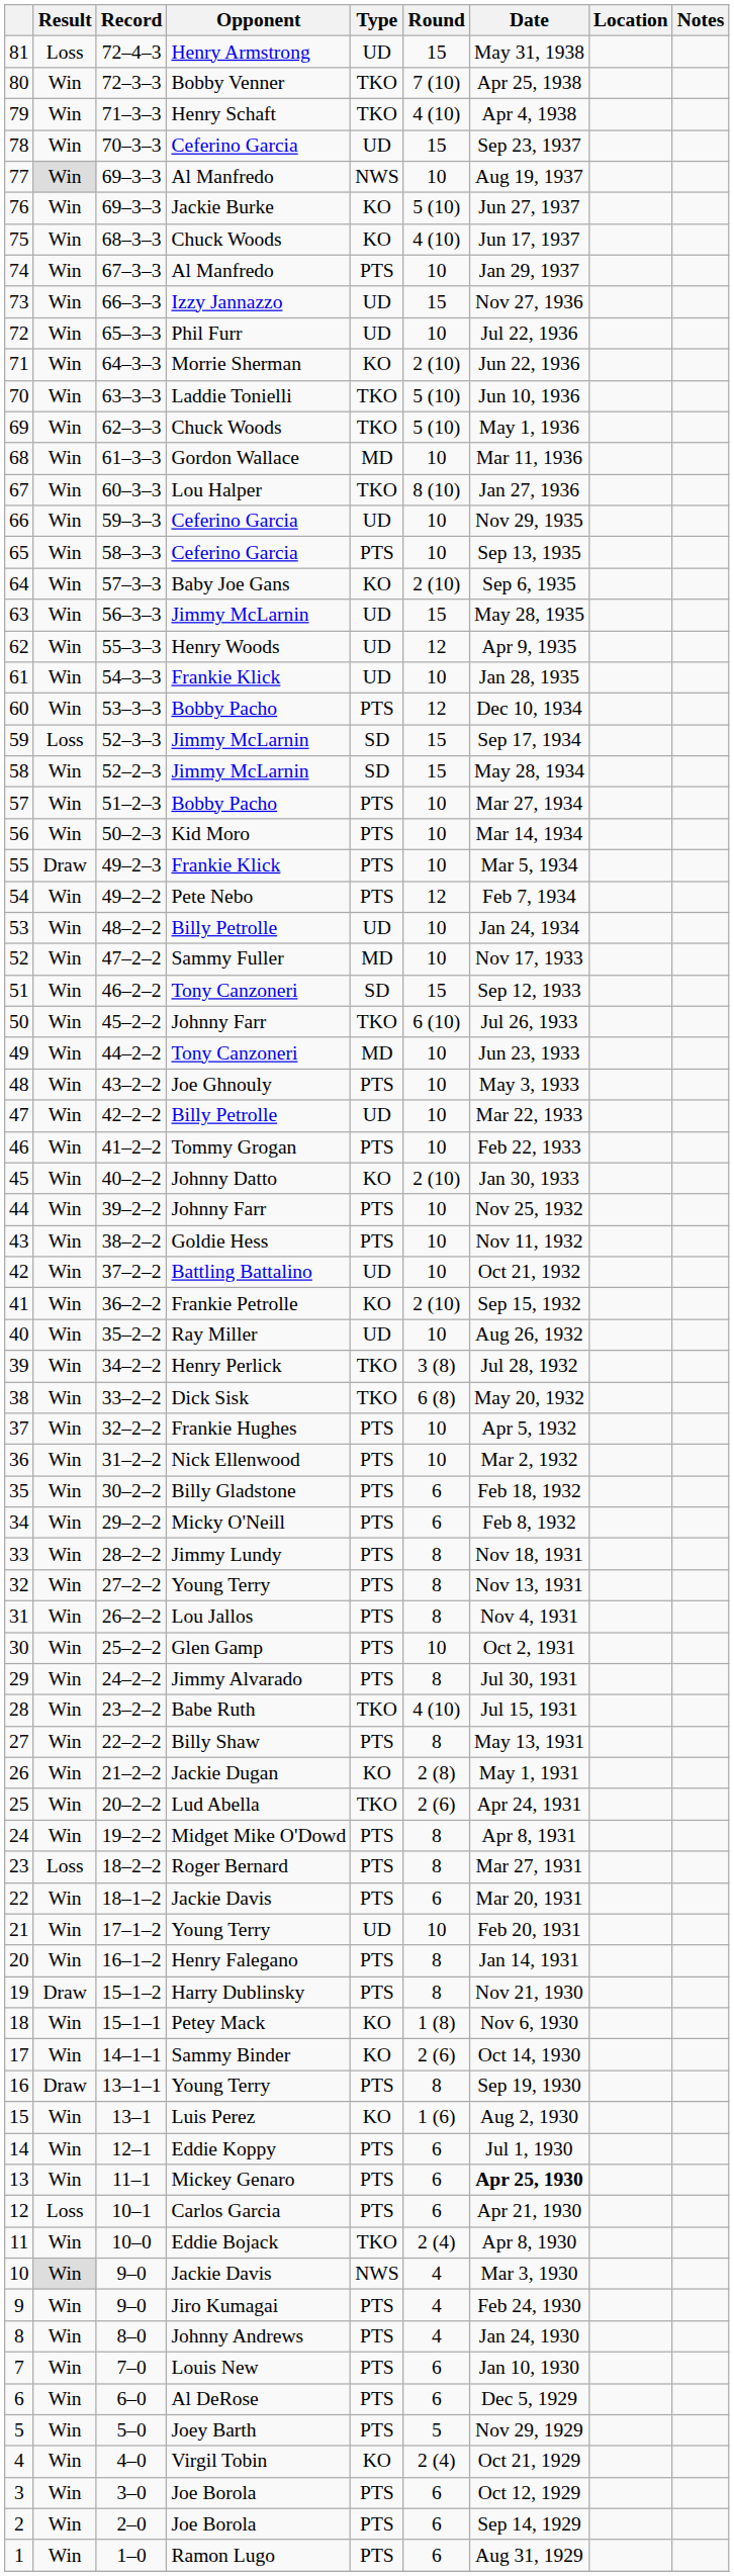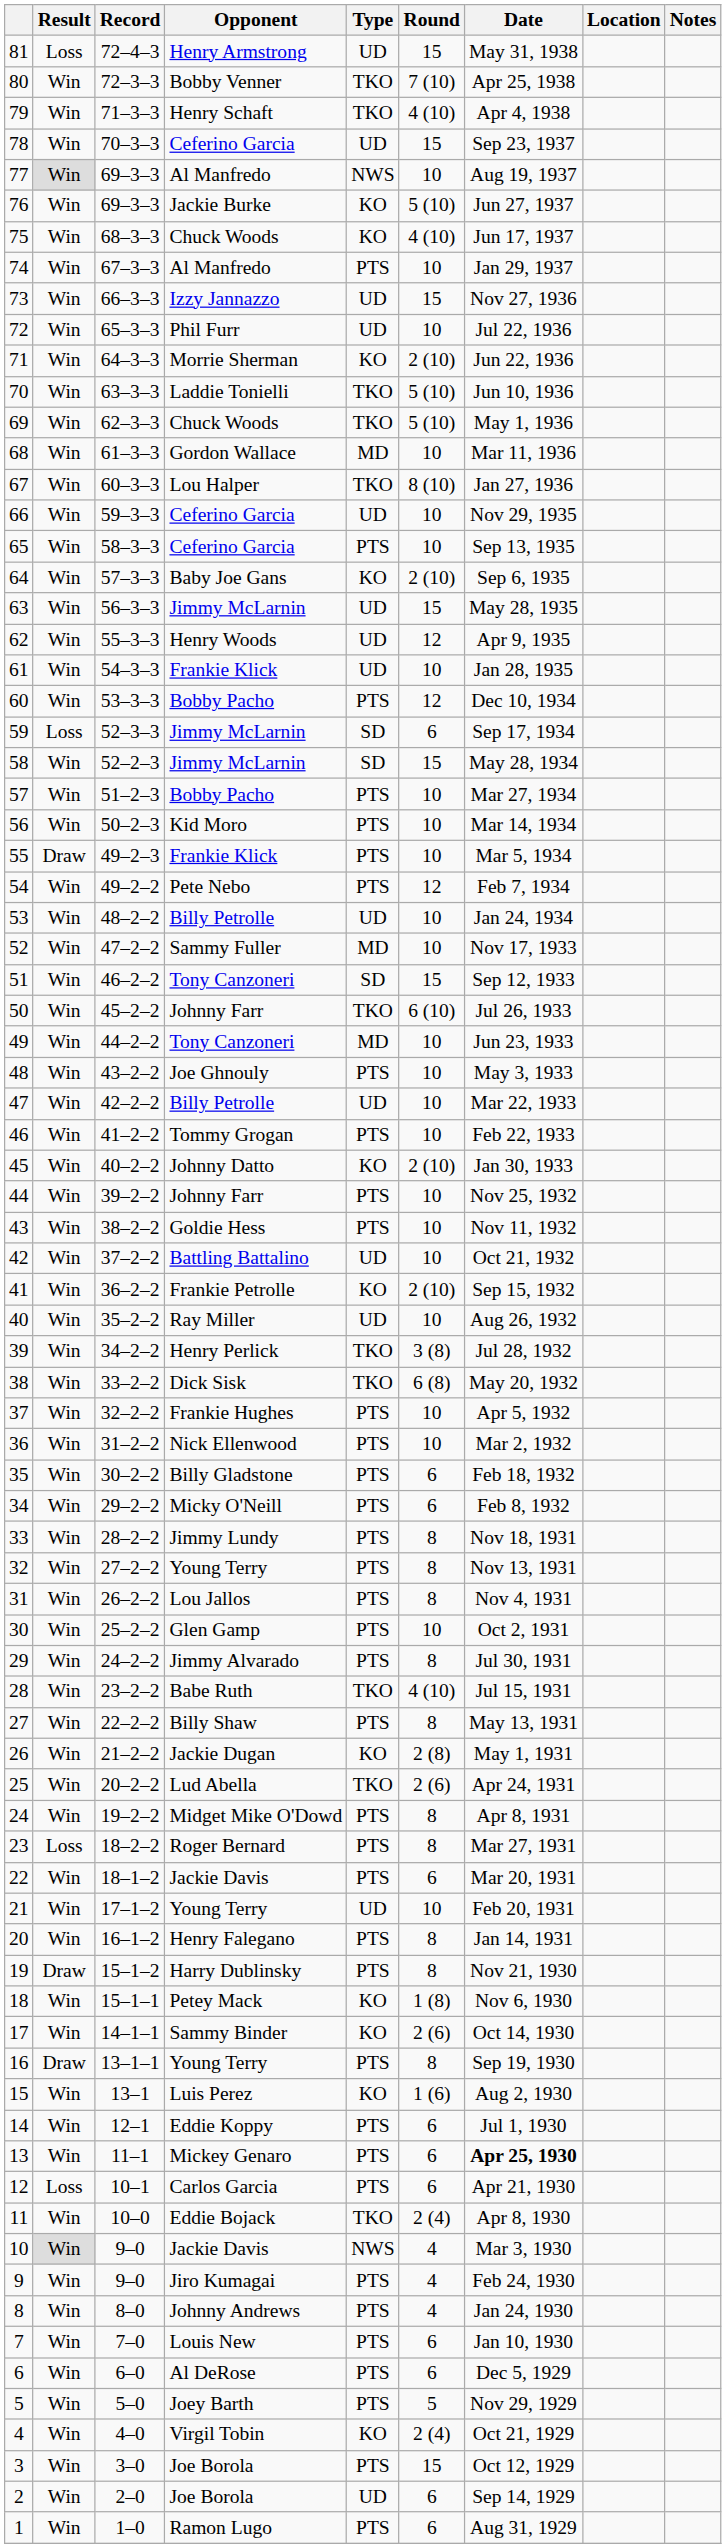59 | Round: 15 -> 6
3 | Round: 6 -> 15
2 | Type: PTS -> UD
